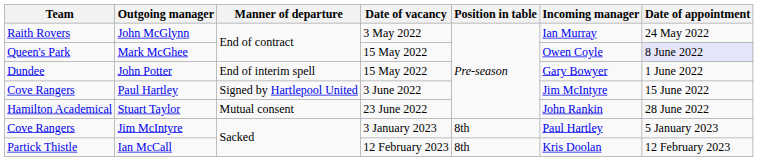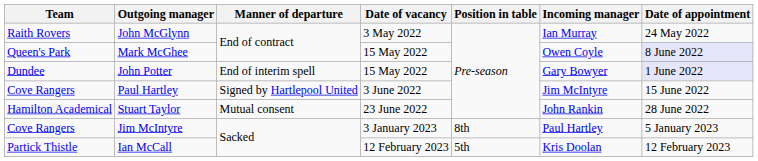John Potter | Date of appointment: no background -> lavender background
Ian McCall | Position in table: 8th -> 5th
